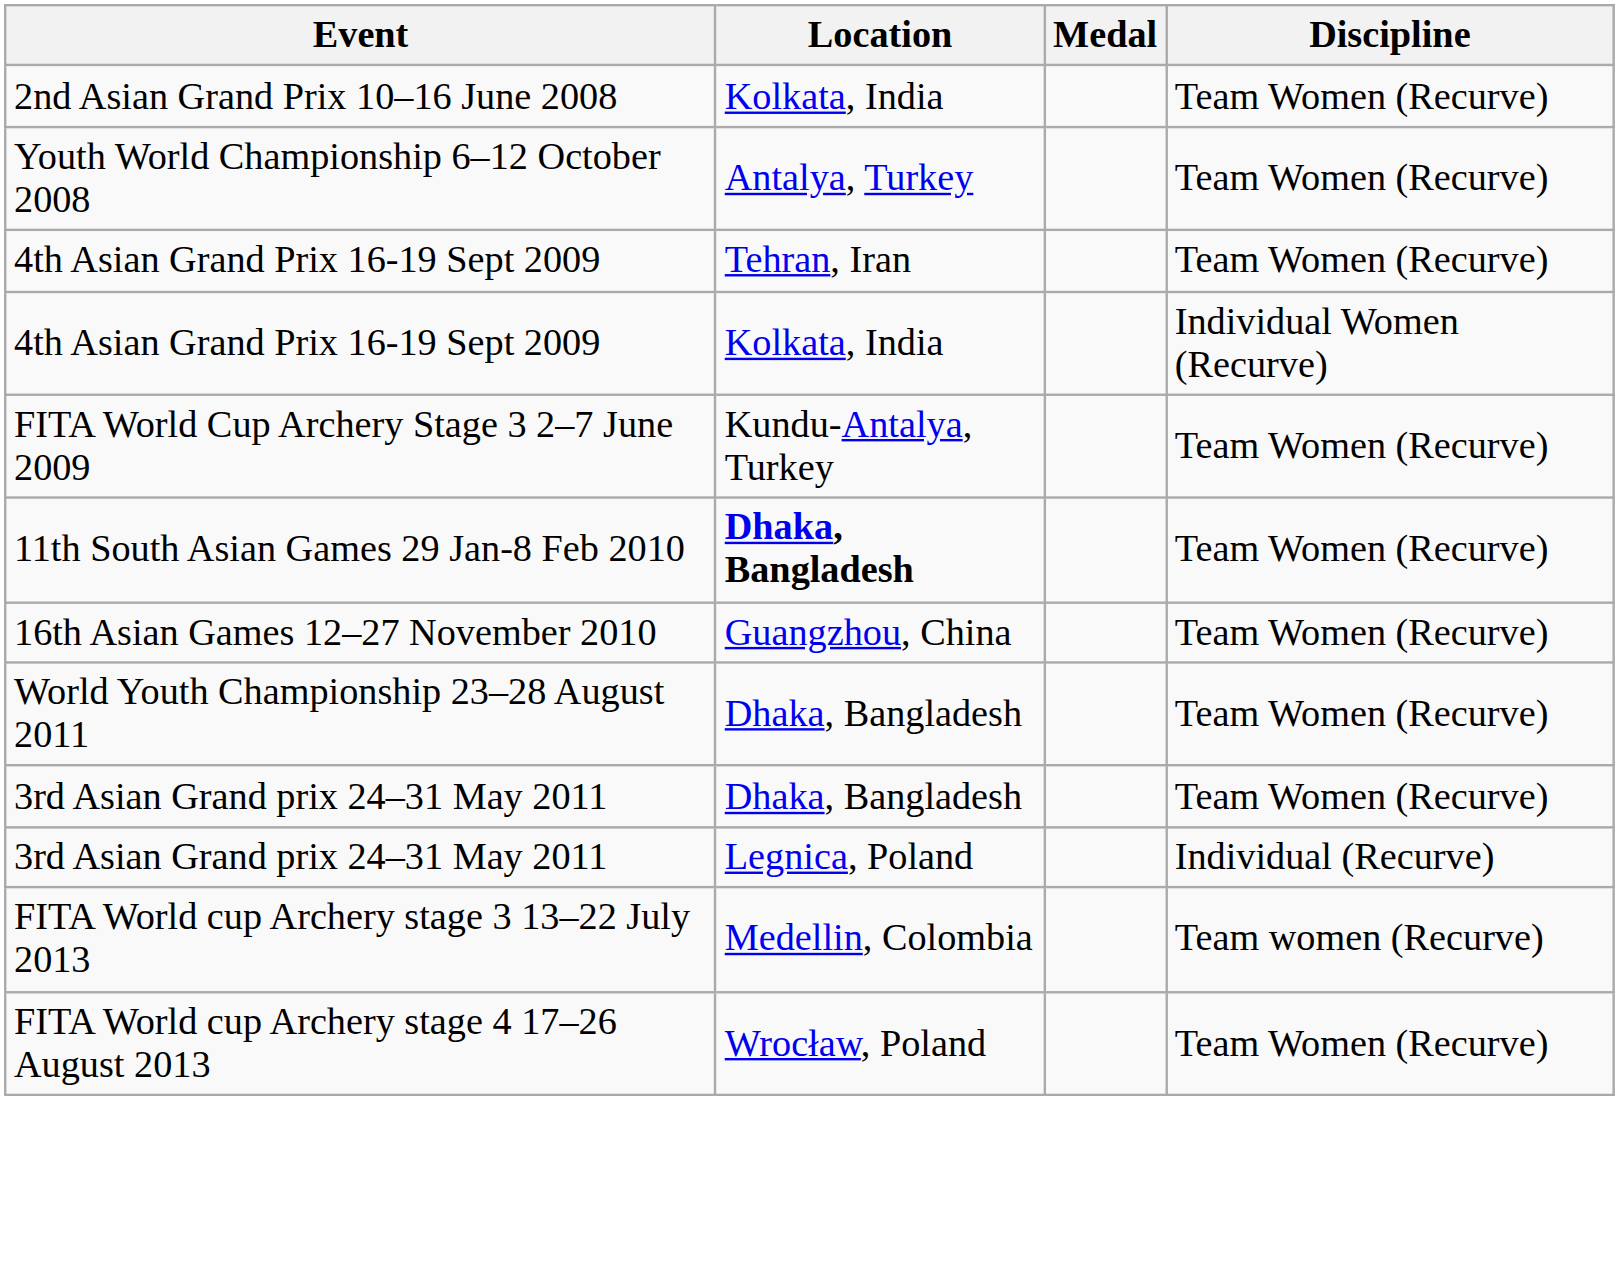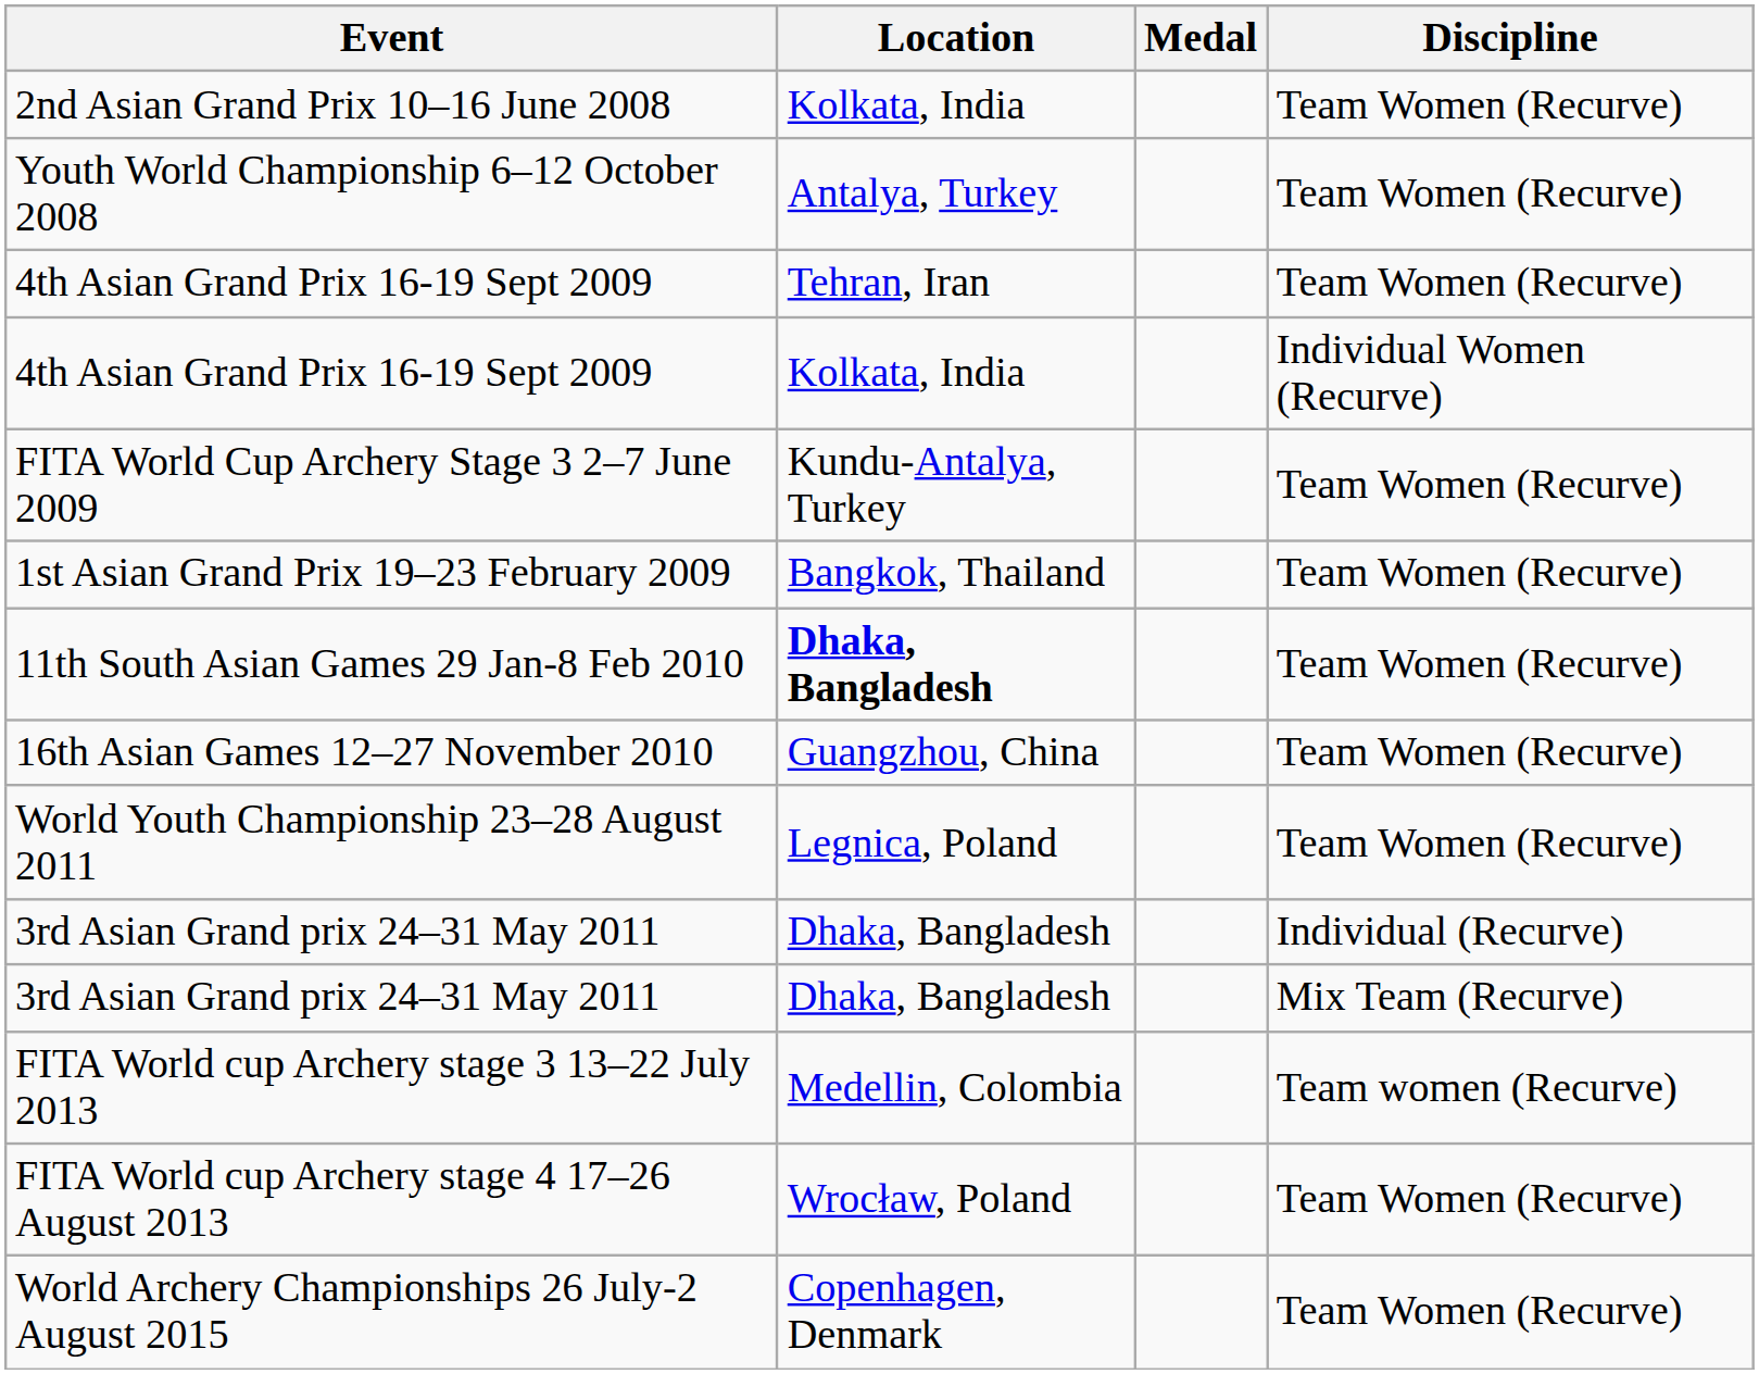+ row: 1st Asian Grand Prix 19–23 February 2009 | Bangkok, Thailand | Team Women (Recurve)
World Youth Championship 23–28 August 2011 | Location: Dhaka, Bangladesh -> Legnica, Poland
- row: 3rd Asian Grand prix 24–31 May 2011 | Dhaka, Bangladesh | Team Women (Recurve)
3rd Asian Grand prix 24–31 May 2011 / Individual (Recurve) | Location: Legnica, Poland -> Dhaka, Bangladesh
+ row: 3rd Asian Grand prix 24–31 May 2011 | Dhaka, Bangladesh | Mix Team (Recurve)
+ row: World Archery Championships 26 July-2 August 2015 | Copenhagen, Denmark | Team Women (Recurve)
